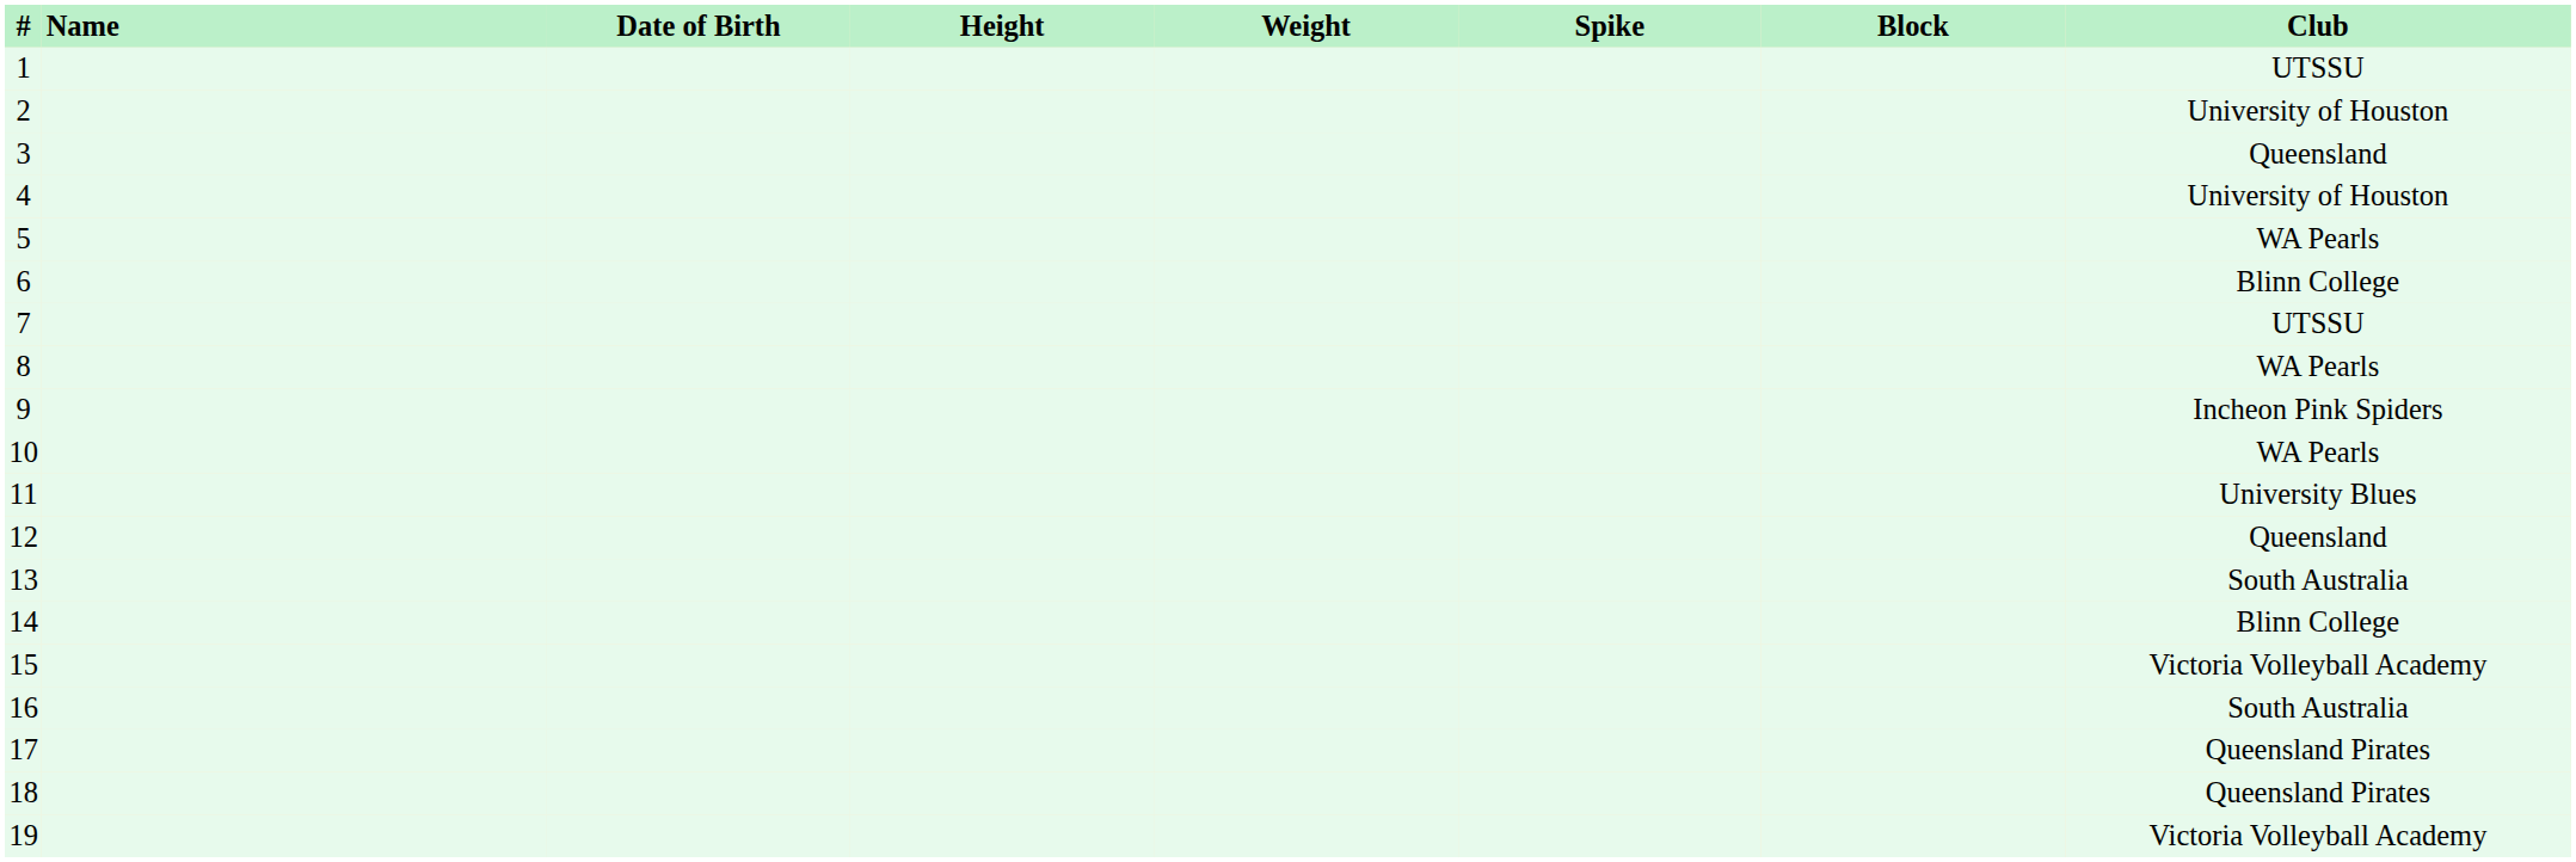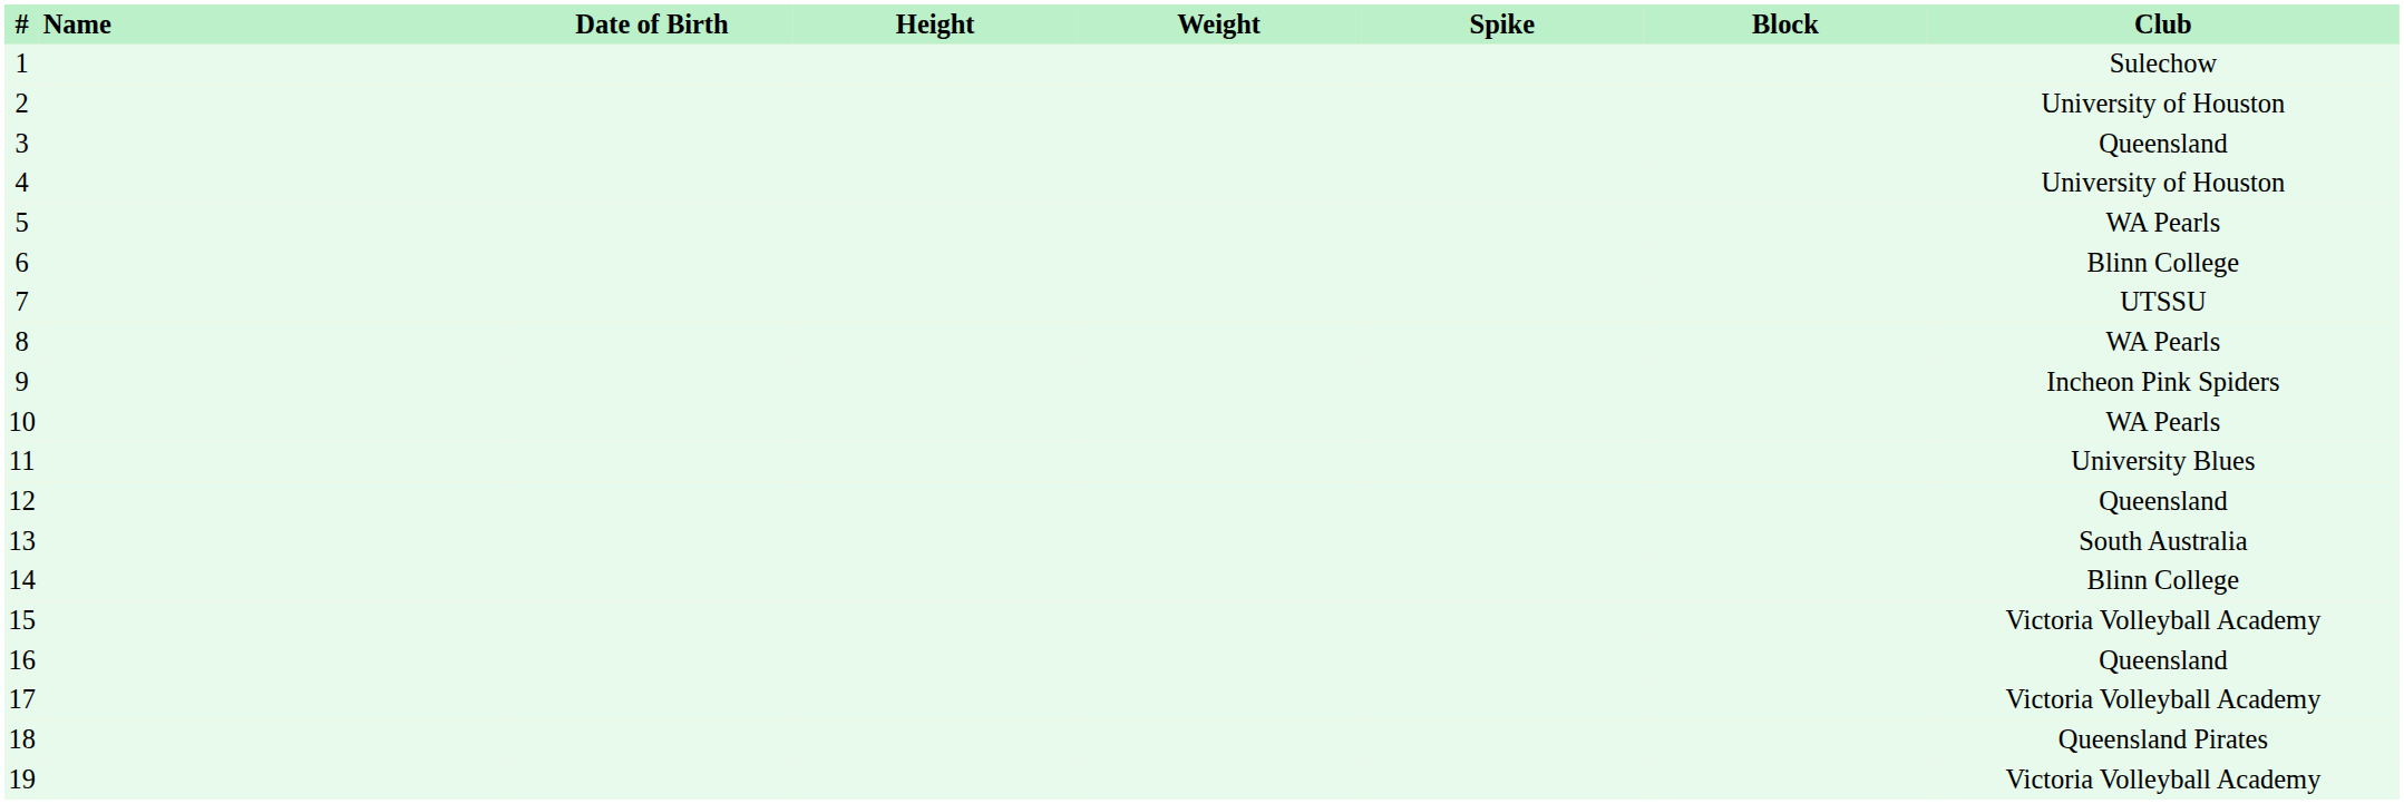1 | Club: UTSSU -> Sulechow
16 | Club: South Australia -> Queensland
17 | Club: Queensland Pirates -> Victoria Volleyball Academy
